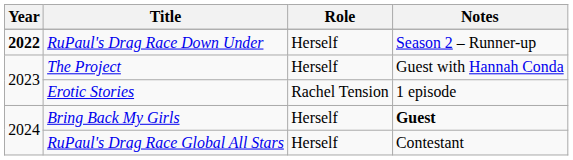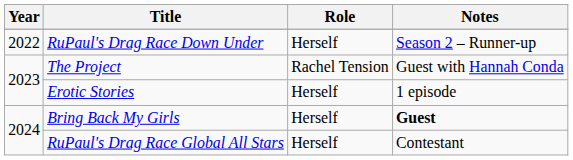RuPaul's Drag Race Down Under | Year: bold -> normal
The Project | Role: Herself -> Rachel Tension
Erotic Stories | Role: Rachel Tension -> Herself
